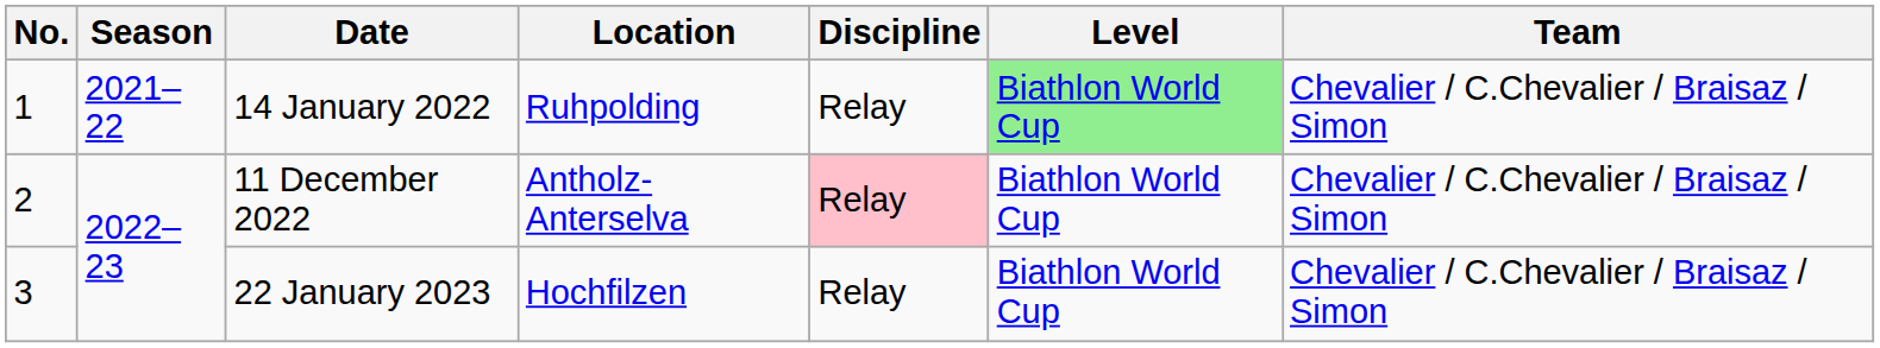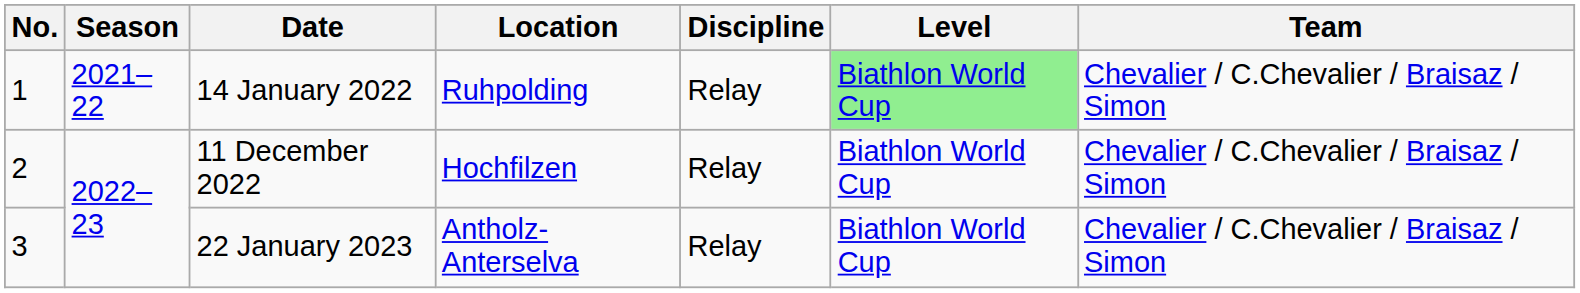11 December 2022 | Location: Antholz-Anterselva -> Hochfilzen
11 December 2022 | Discipline: pink background -> no background
22 January 2023 | Location: Hochfilzen -> Antholz-Anterselva
